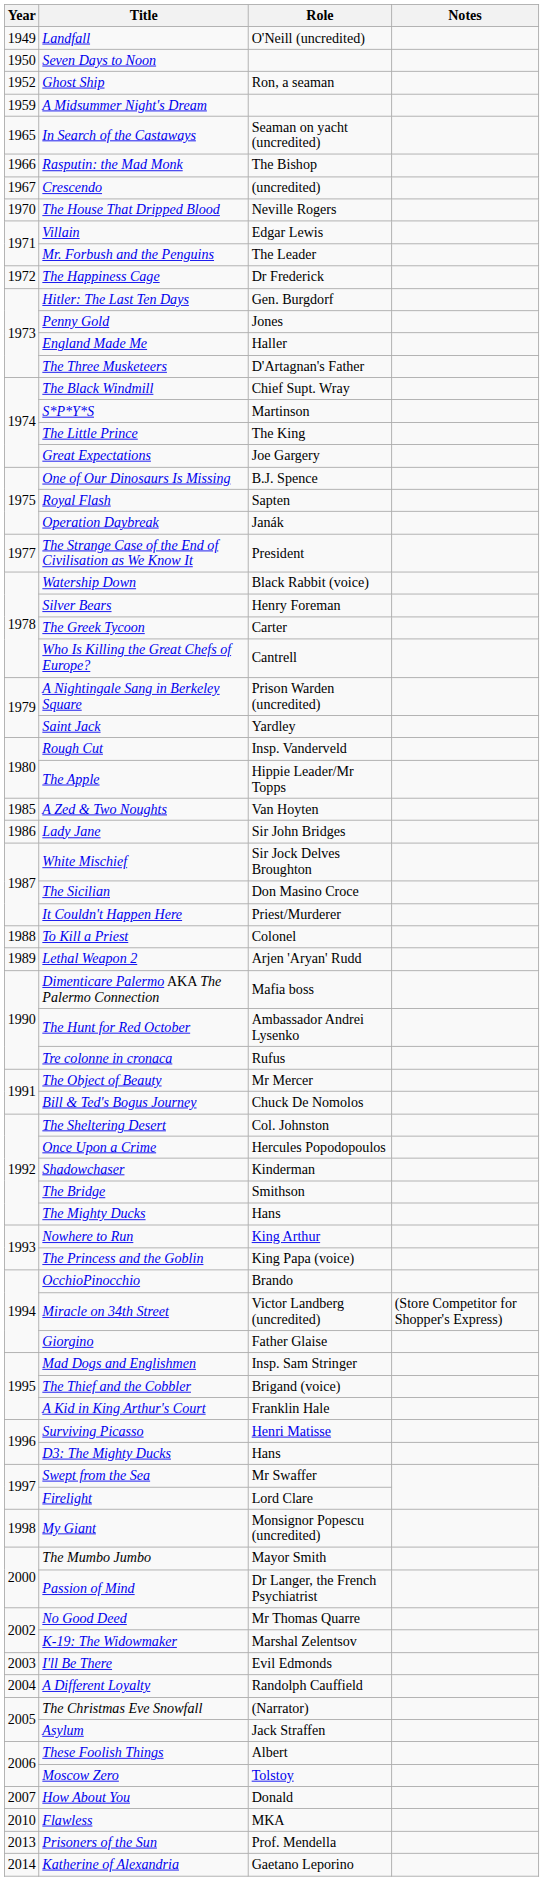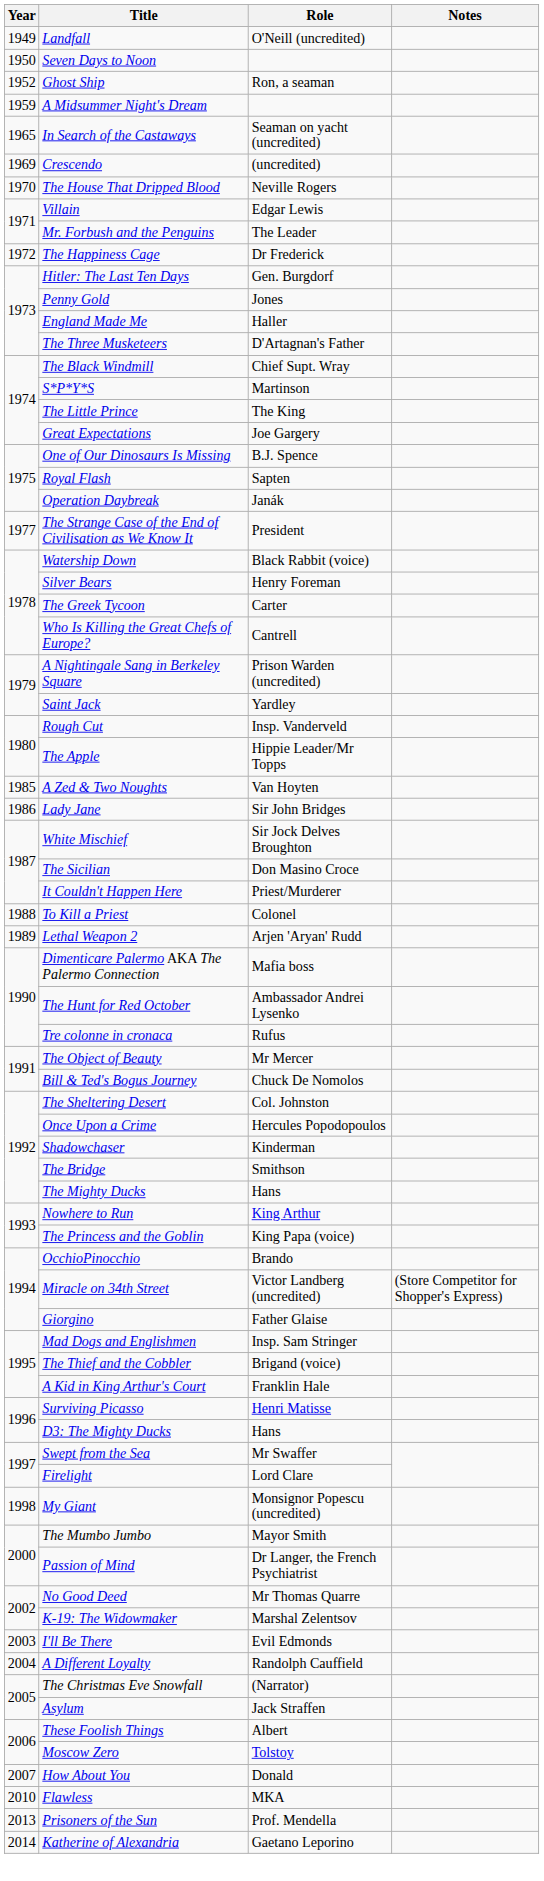- row: 1966 | Rasputin: the Mad Monk | The Bishop
Crescendo | Year: 1967 -> 1969
